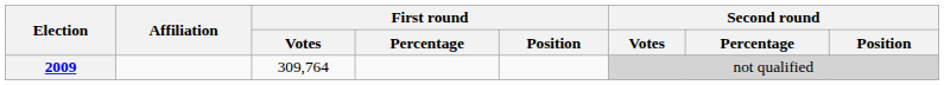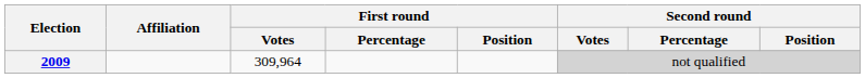2009 | First round / Votes: 309,764 -> 309,964
